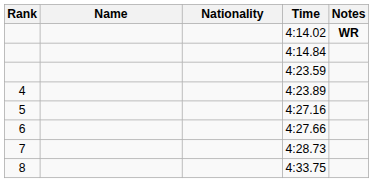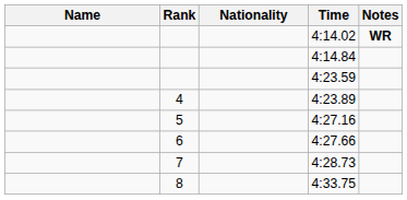columns swapped: Rank <-> Name
